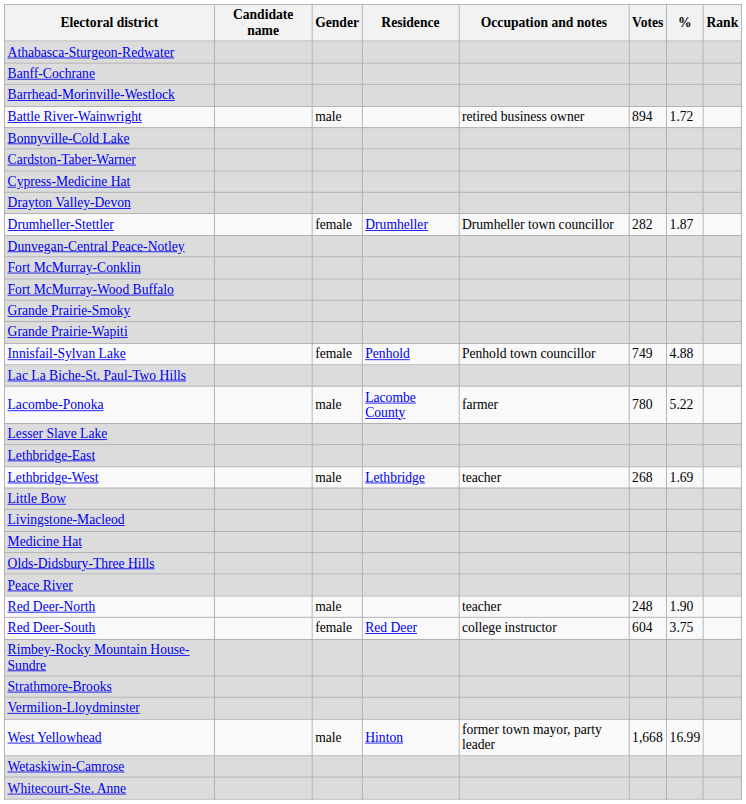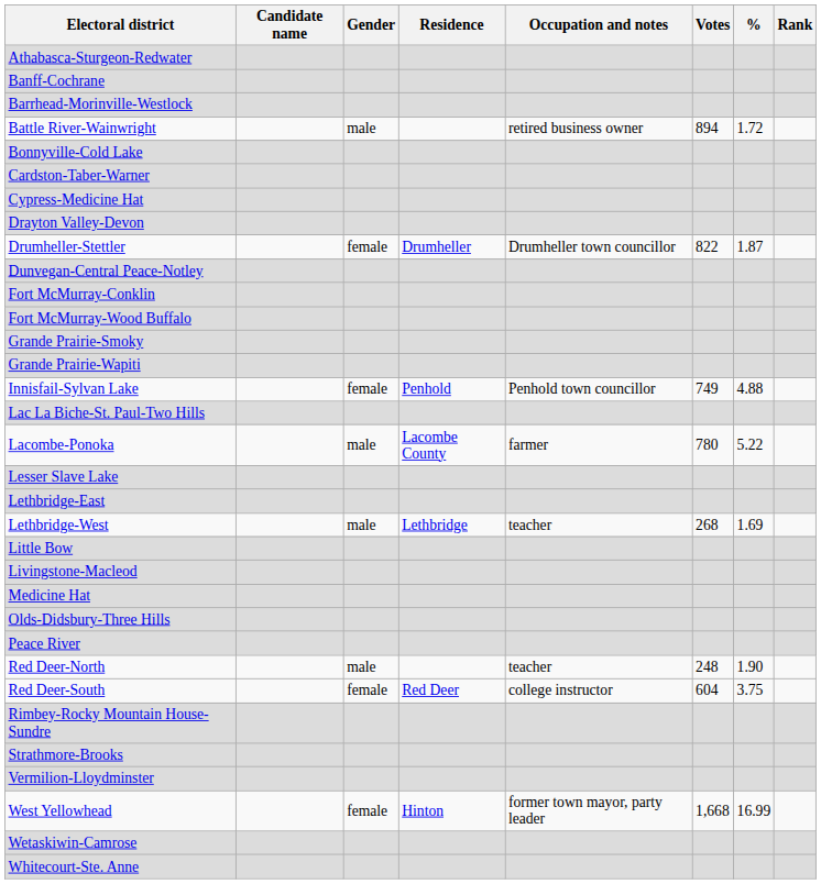Drumheller-Stettler | Votes: 282 -> 822
West Yellowhead | Gender: male -> female
